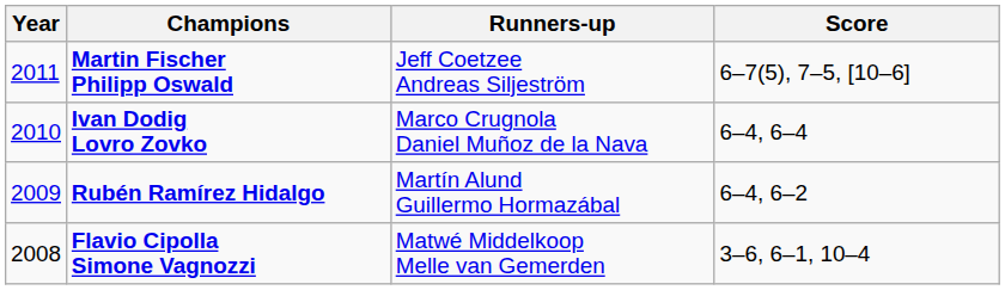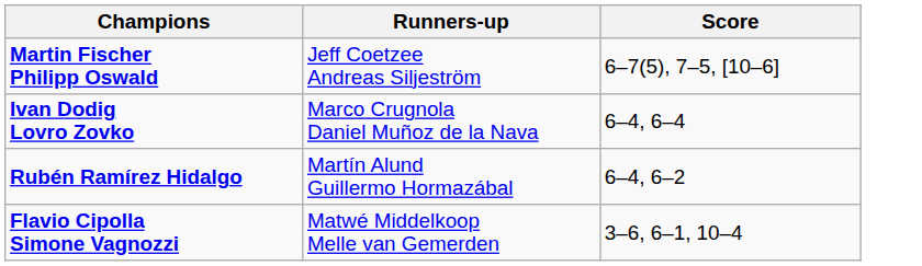- column: Year | 2011 | 2010 | 2009 | 2008
